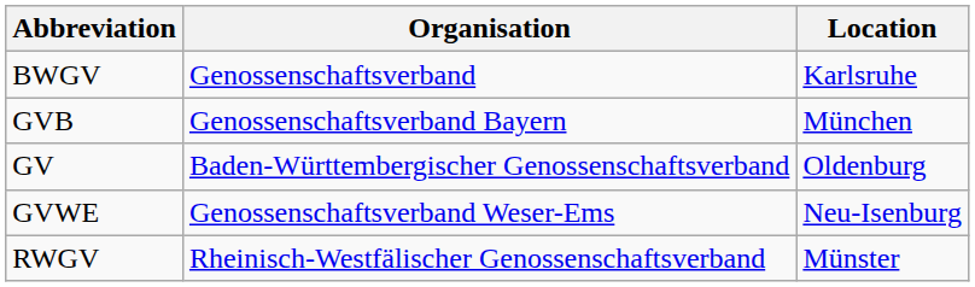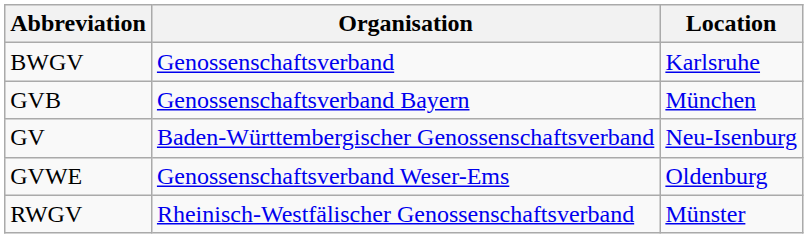GV | Location: Oldenburg -> Neu-Isenburg
GVWE | Location: Neu-Isenburg -> Oldenburg
